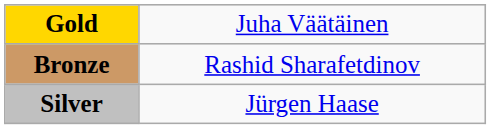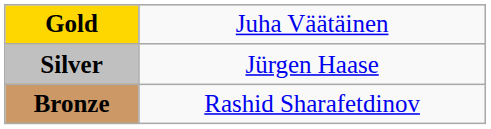rows swapped: Silver <-> Bronze
